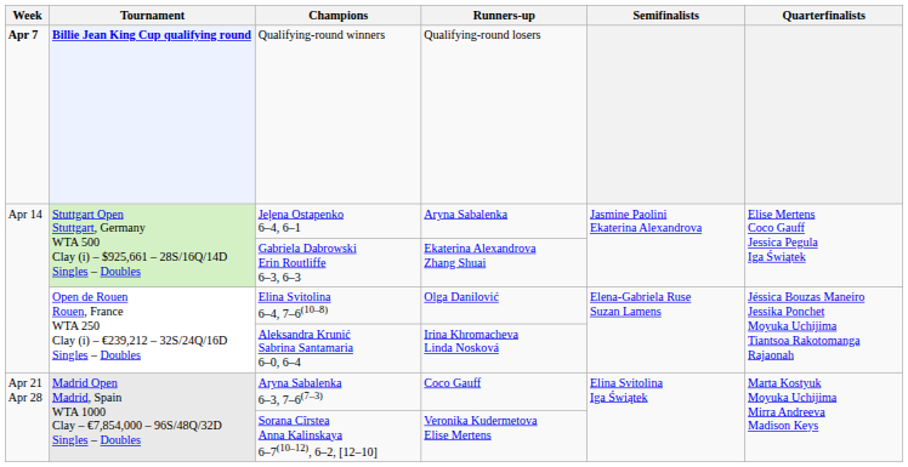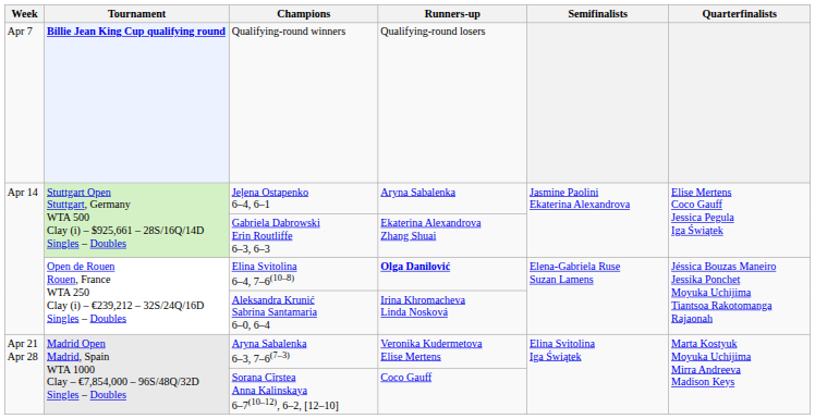Qualifying-round winners | Week: bold -> normal
Elina Svitolina 6–4, 7–6(10–8) | Runners-up: normal -> bold
Aryna Sabalenka 6–3, 7–6(7–3) | Runners-up: Coco Gauff -> Veronika Kudermetova Elise Mertens
Sorana Cîrstea Anna Kalinskaya 6–7(10–12), 6–2, [12–10] | Runners-up: Veronika Kudermetova Elise Mertens -> Coco Gauff
